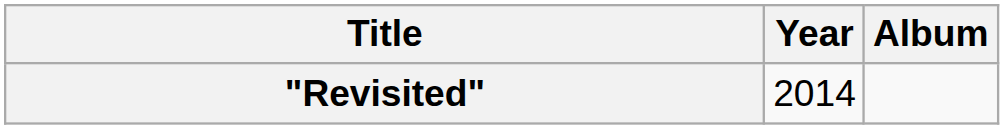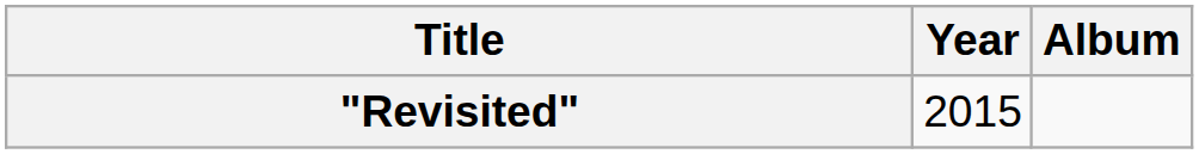"Revisited" | Year: 2014 -> 2015
